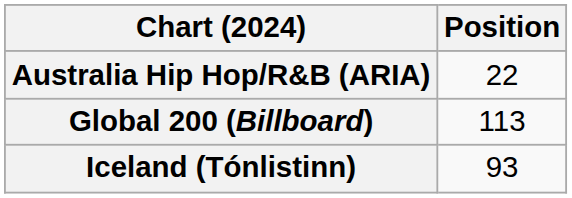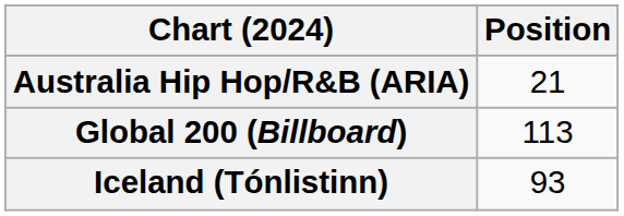Australia Hip Hop/R&B (ARIA) | Position: 22 -> 21
